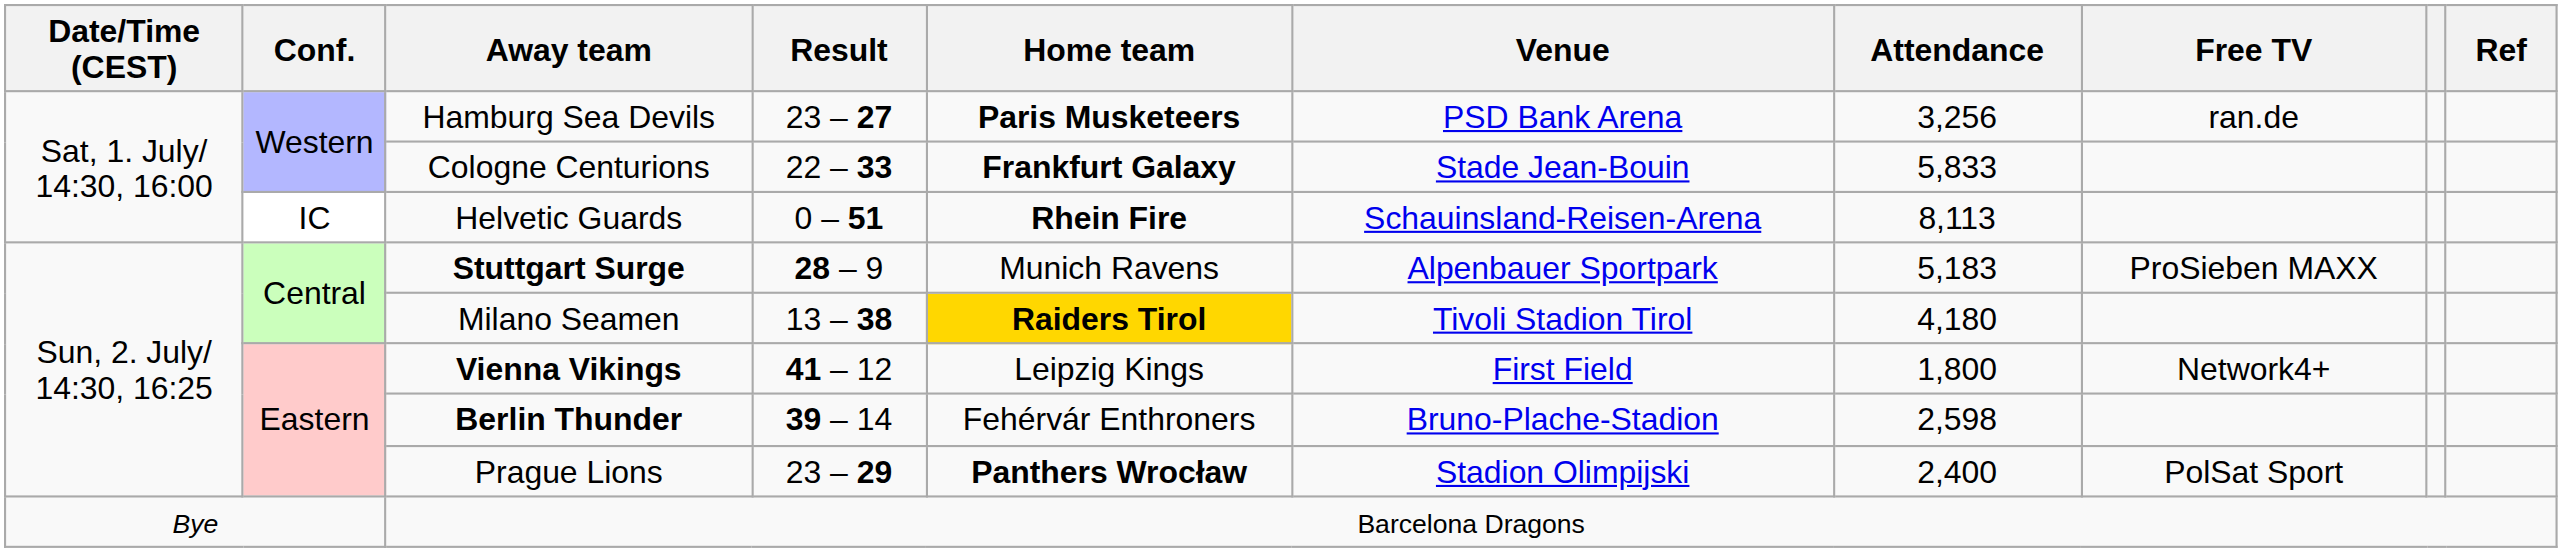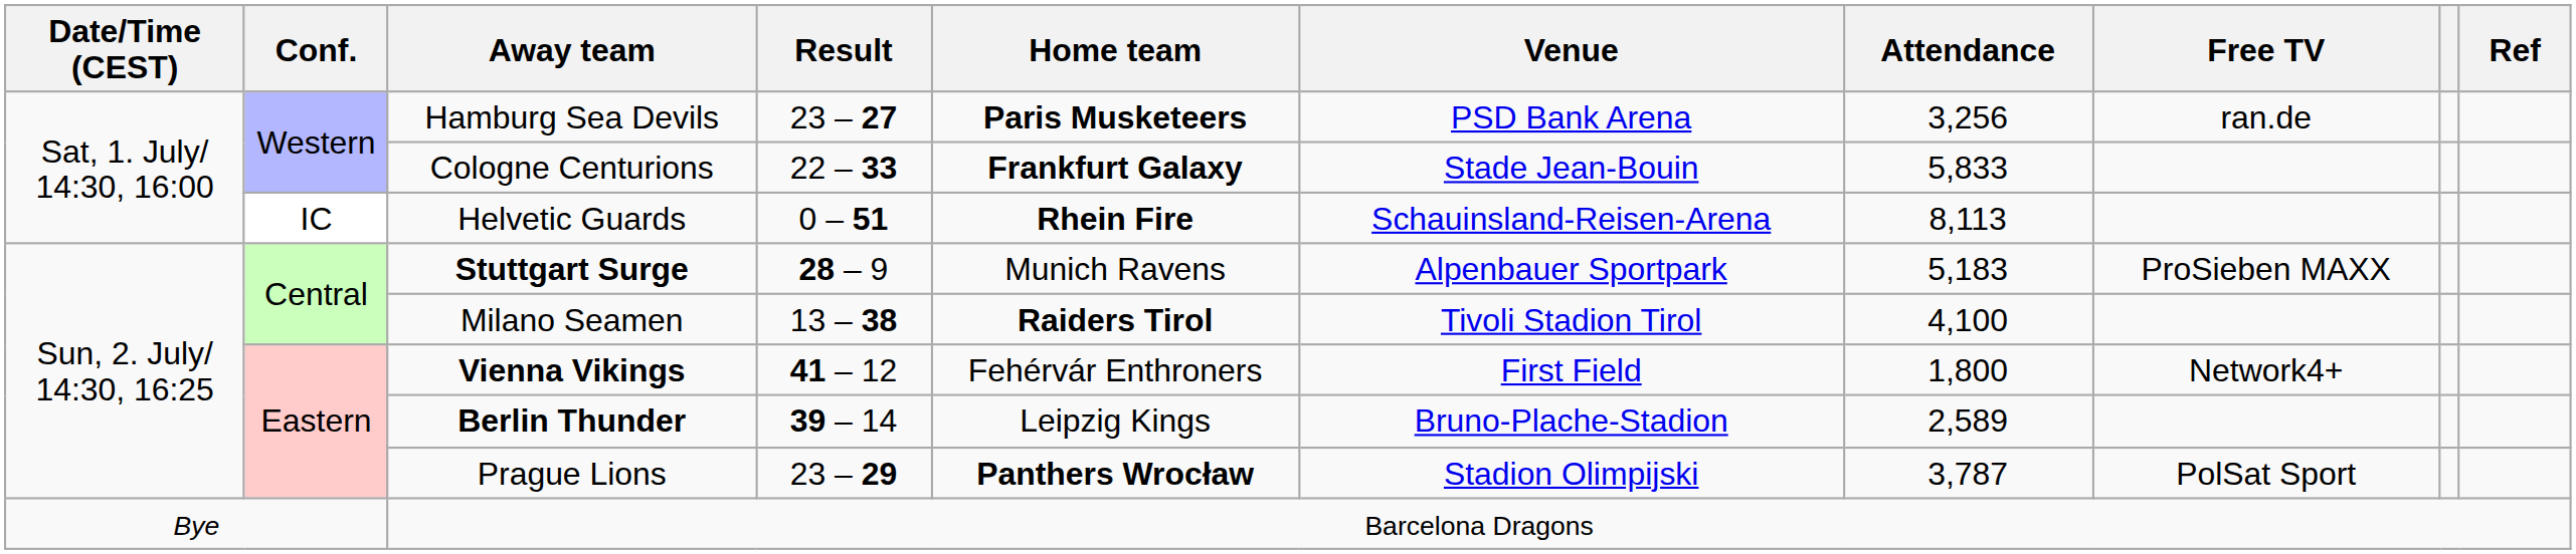Milano Seamen | Home team: gold background -> no background
Milano Seamen | Attendance: 4,180 -> 4,100
Vienna Vikings | Home team: Leipzig Kings -> Fehérvár Enthroners
Berlin Thunder | Home team: Fehérvár Enthroners -> Leipzig Kings
Berlin Thunder | Attendance: 2,598 -> 2,589
Prague Lions | Attendance: 2,400 -> 3,787
